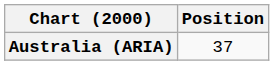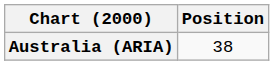Australia (ARIA) | Position: 37 -> 38
